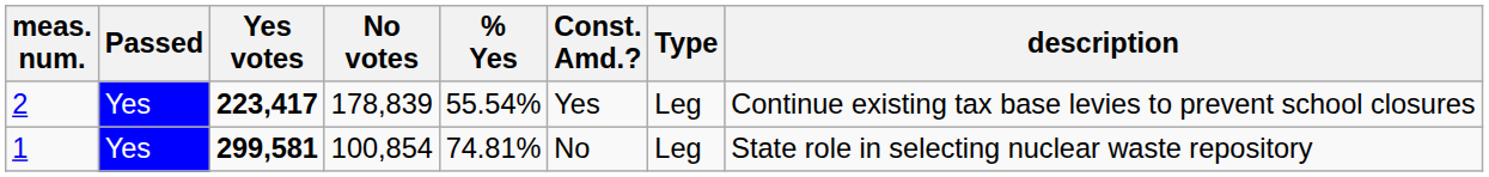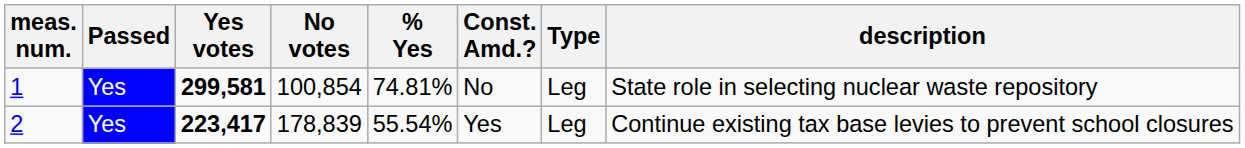rows swapped: 1 <-> 2
